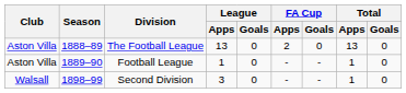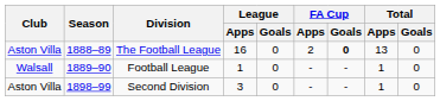The Football League | League / Apps: 13 -> 16
The Football League | FA Cup / Goals: normal -> bold
Football League | Club: Aston Villa -> Walsall
Second Division | Club: Walsall -> Aston Villa
